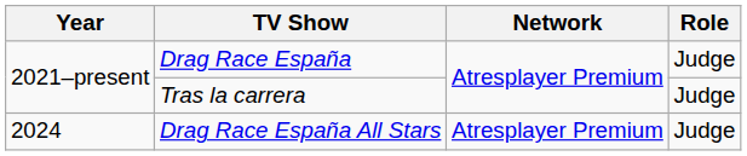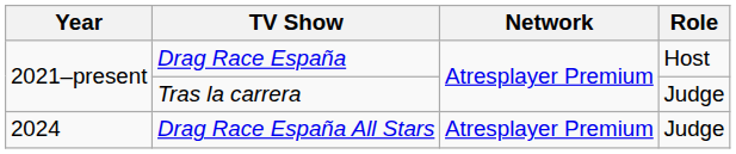Drag Race España | Role: Judge -> Host
